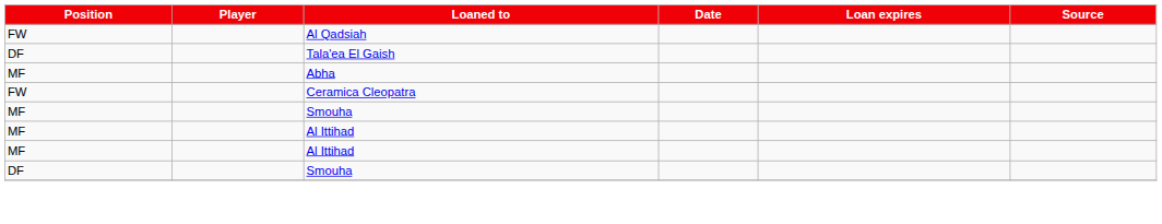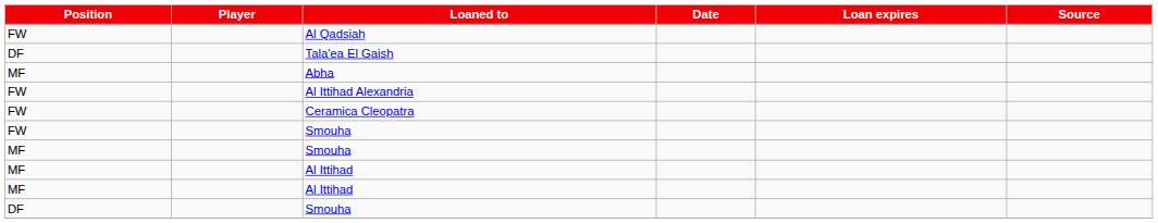+ row: FW | Al Ittihad Alexandria
+ row: FW | Smouha
